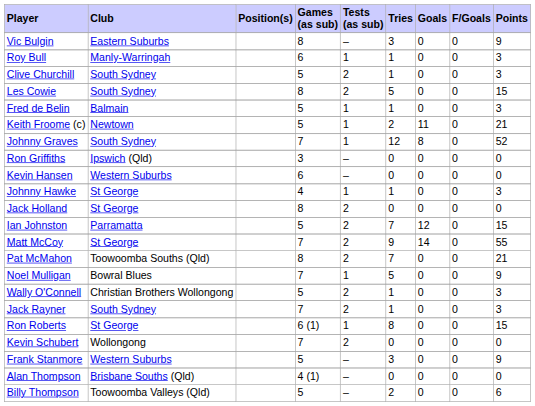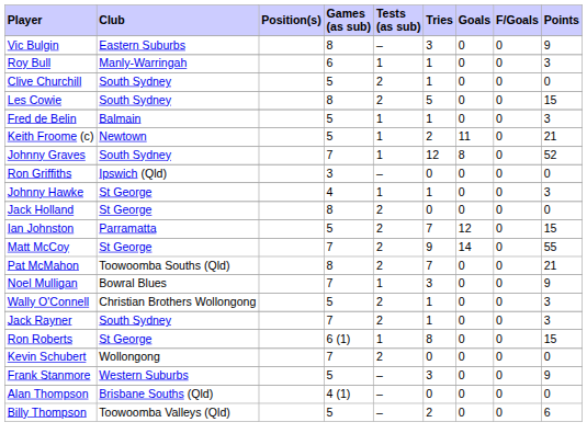Clive Churchill | Points: 3 -> 0
- row: Kevin Hansen | Western Suburbs | 6 | – | 0 | 0 | 0 | 0
Noel Mulligan | Tries: 5 -> 3
